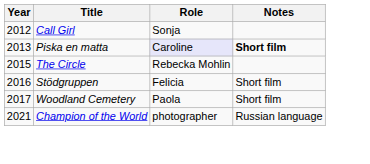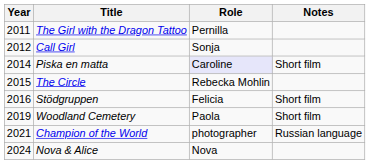+ row: 2011 | The Girl with the Dragon Tattoo | Pernilla
Piska en matta | Year: 2013 -> 2014
Piska en matta | Notes: bold -> normal
Woodland Cemetery | Year: 2017 -> 2019
+ row: 2024 | Nova & Alice | Nova
